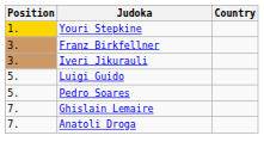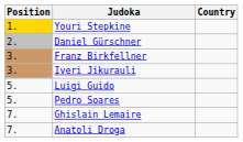+ row: 2. | Daniel Gürschner
